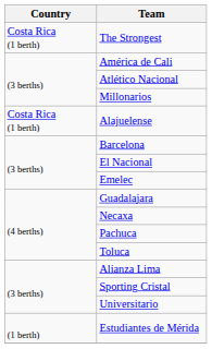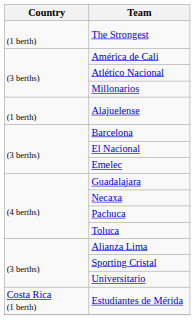The Strongest | Country: Costa Rica (1 berth) -> (1 berth)
Alajuelense | Country: Costa Rica (1 berth) -> (1 berth)
Estudiantes de Mérida | Country: (1 berth) -> Costa Rica (1 berth)
